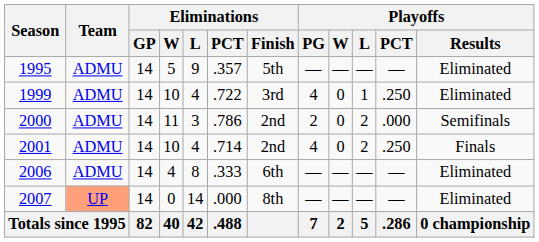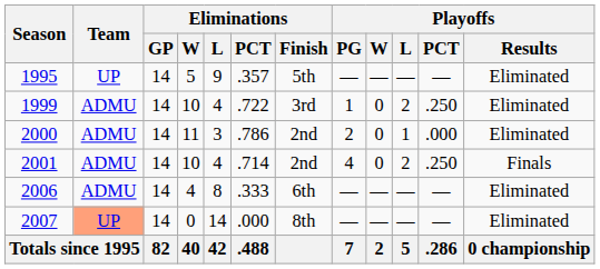1995 | Team: ADMU -> UP
1999 | Playoffs / PG: 4 -> 1
1999 | Playoffs / L: 1 -> 2
2000 | Playoffs / L: 2 -> 1
2000 | Playoffs / Results: Semifinals -> Eliminated
